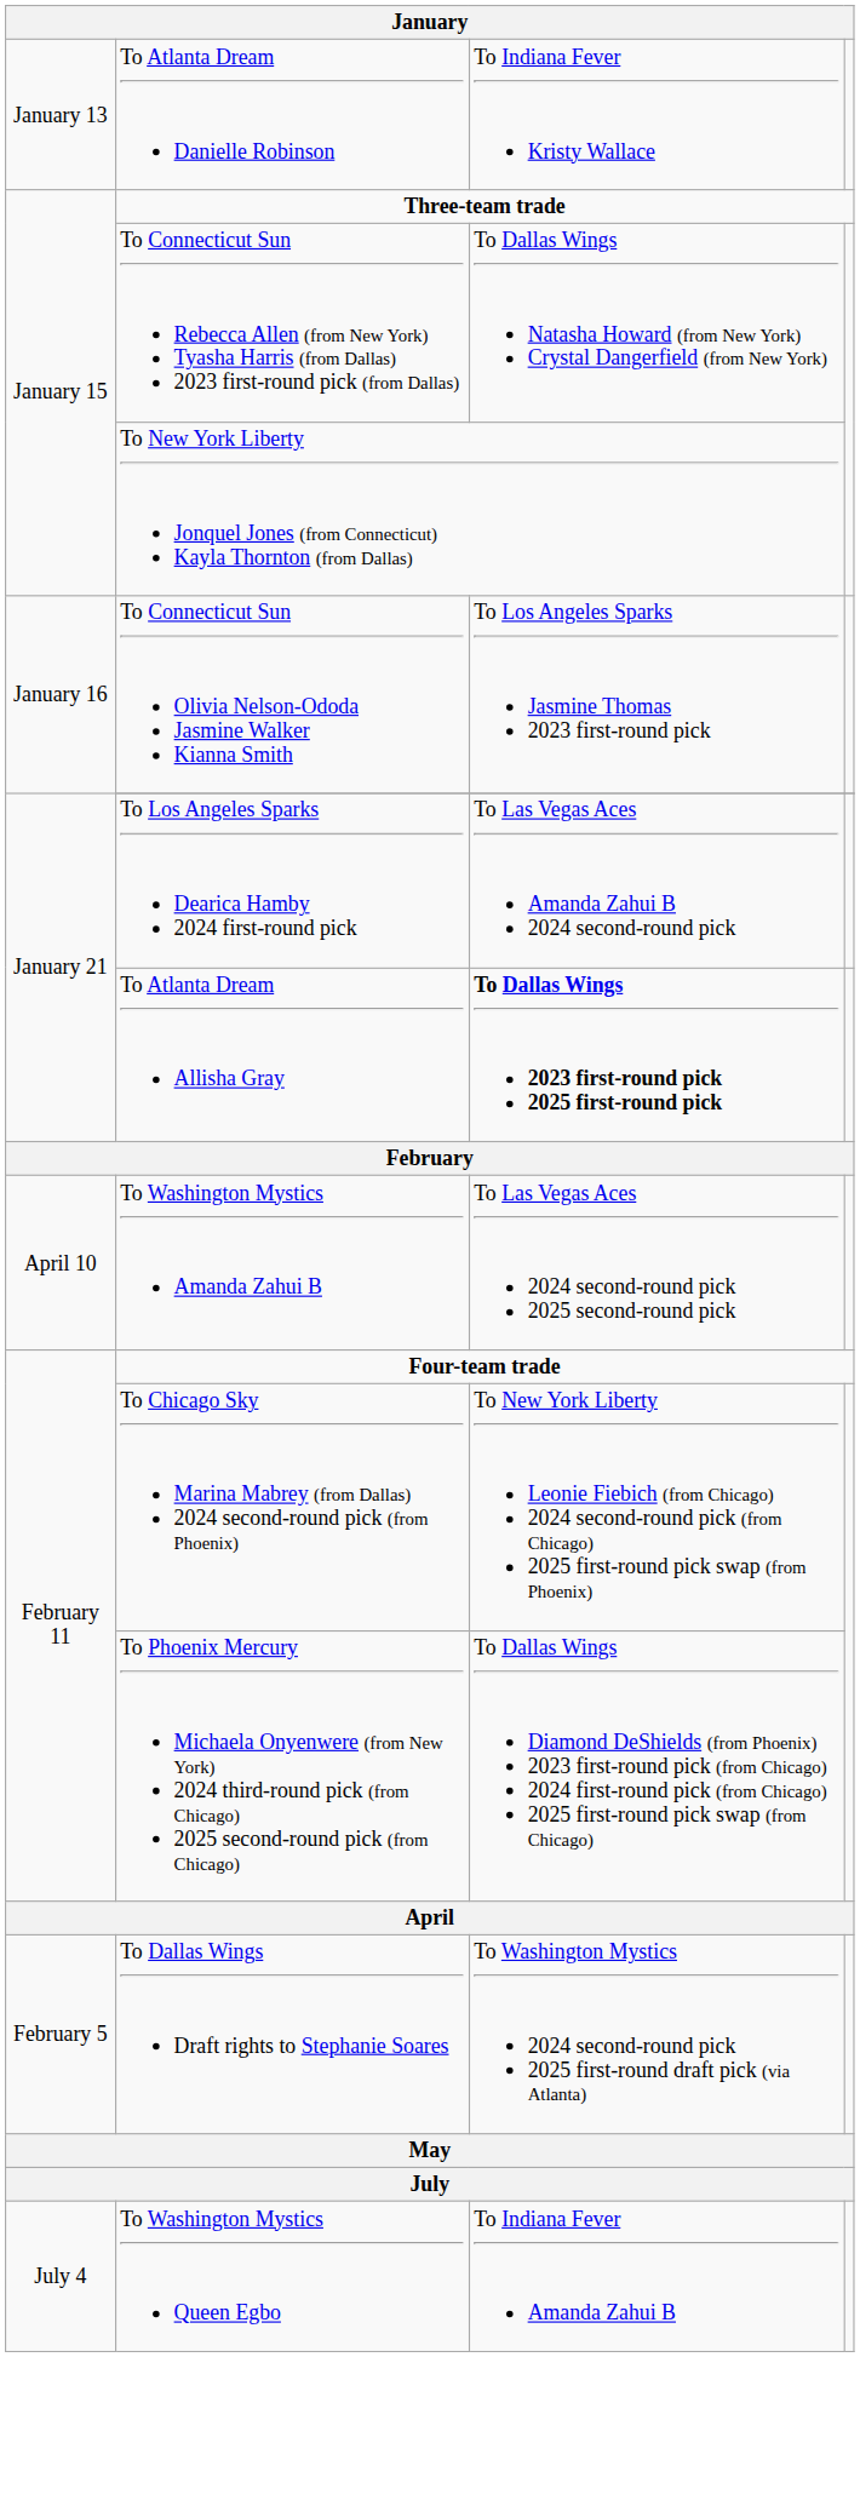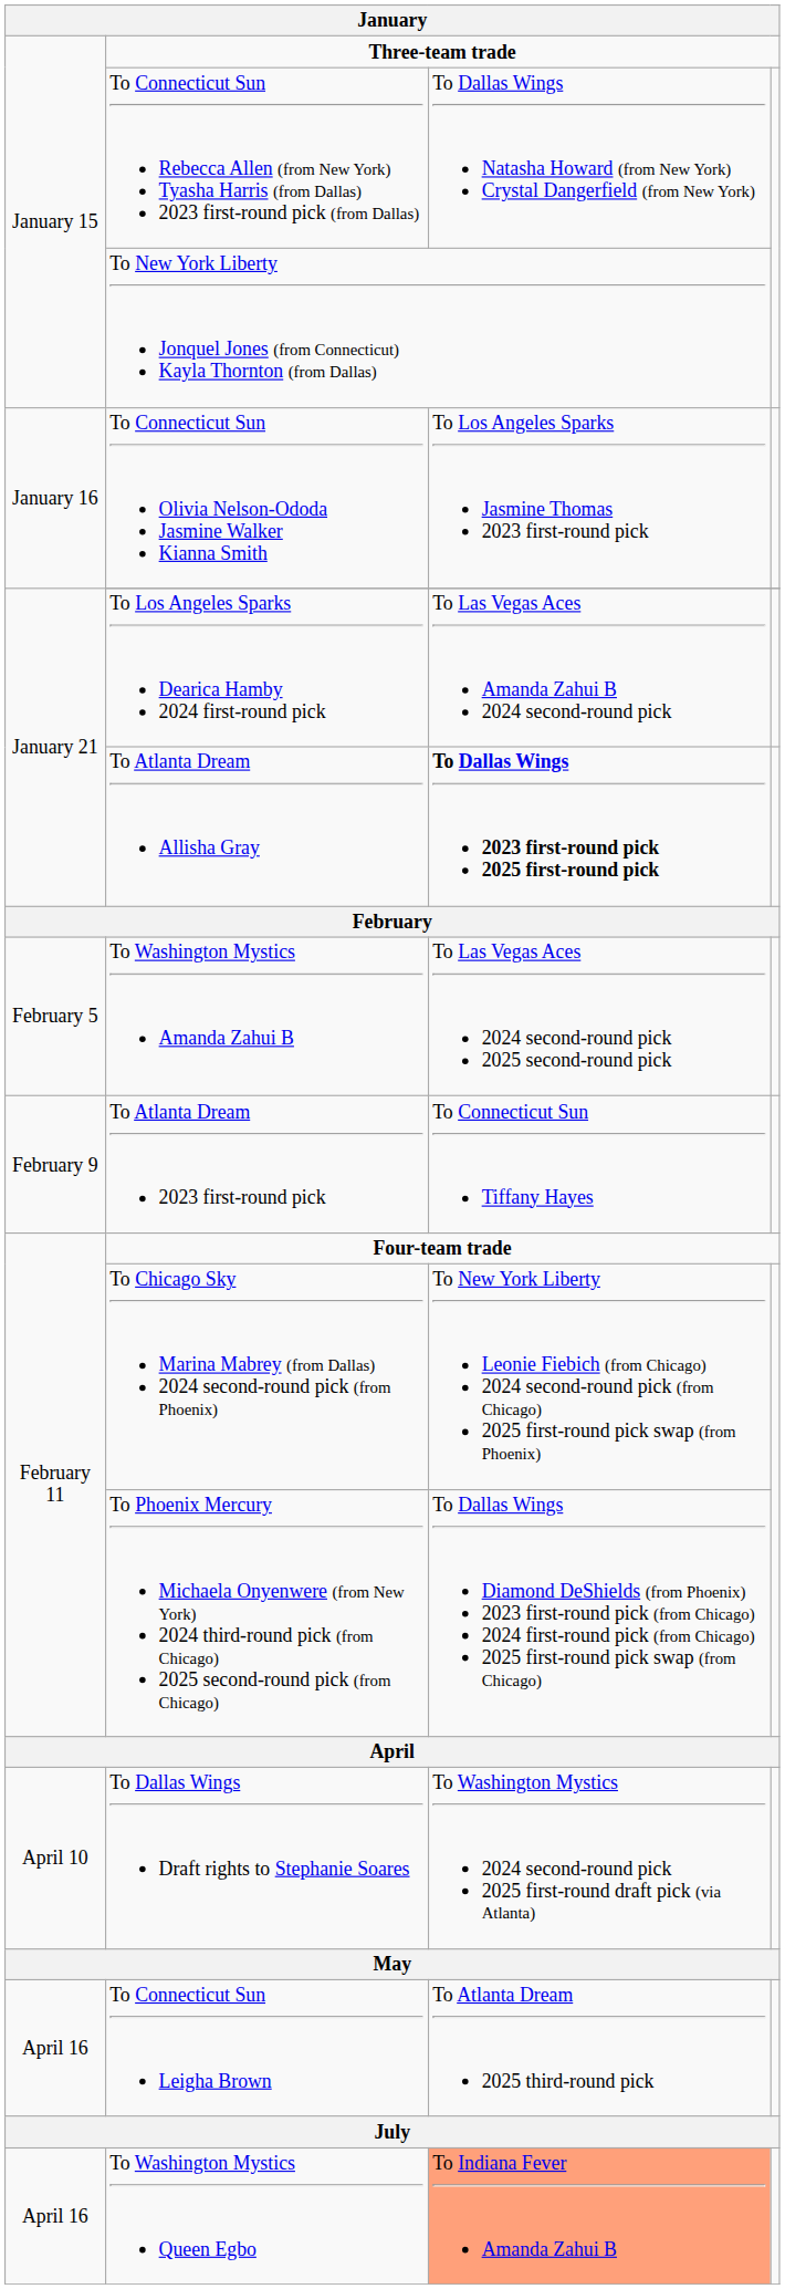- row: January 13 | To Atlanta Dream Danielle Robinson | To Indiana Fever Kristy Wallace
To Washington Mystics Amanda Zahui B | column 1: April 10 -> February 5
+ row: February 9 | To Atlanta Dream 2023 first-round pick | To Connecticut Sun Tiffany Hayes
To Dallas Wings Draft rights to Stephanie Soares | column 1: February 5 -> April 10
+ row: April 16 | To Connecticut Sun Leigha Brown | To Atlanta Dream 2025 third-round pick
To Washington Mystics Queen Egbo | column 1: July 4 -> April 16
To Washington Mystics Queen Egbo | column 3: no background -> lightsalmon background
